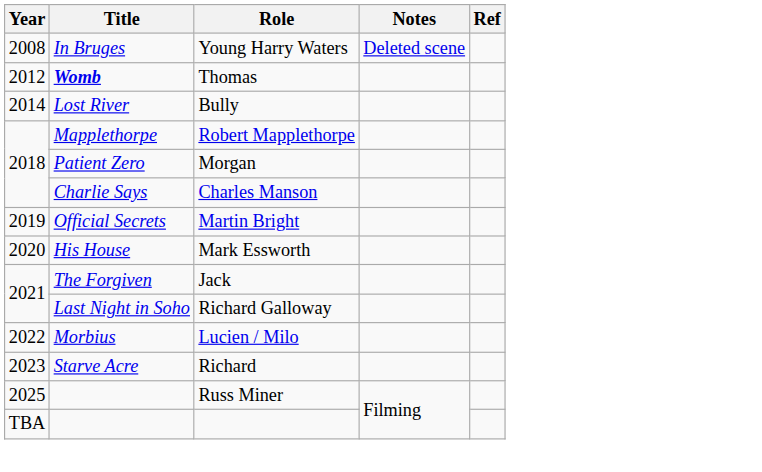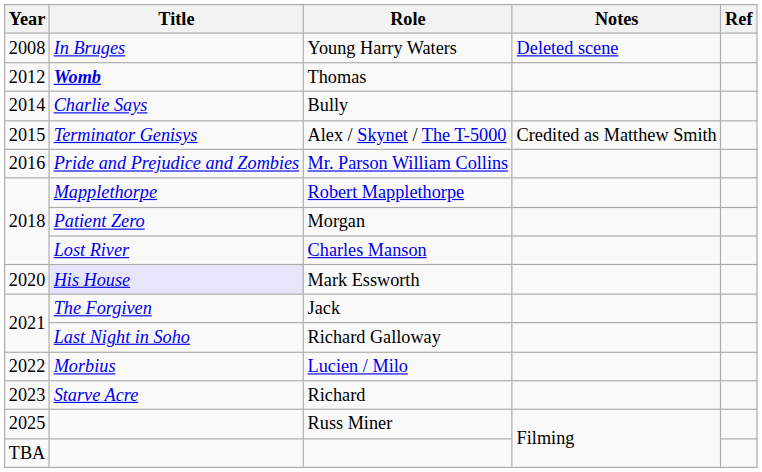Bully | Title: Lost River -> Charlie Says
+ row: 2015 | Terminator Genisys | Alex / Skynet / The T-5000 | Credited as Matthew Smith
+ row: 2016 | Pride and Prejudice and Zombies | Mr. Parson William Collins
Charles Manson | Title: Charlie Says -> Lost River
- row: 2019 | Official Secrets | Martin Bright
Mark Essworth | Title: no background -> lavender background
